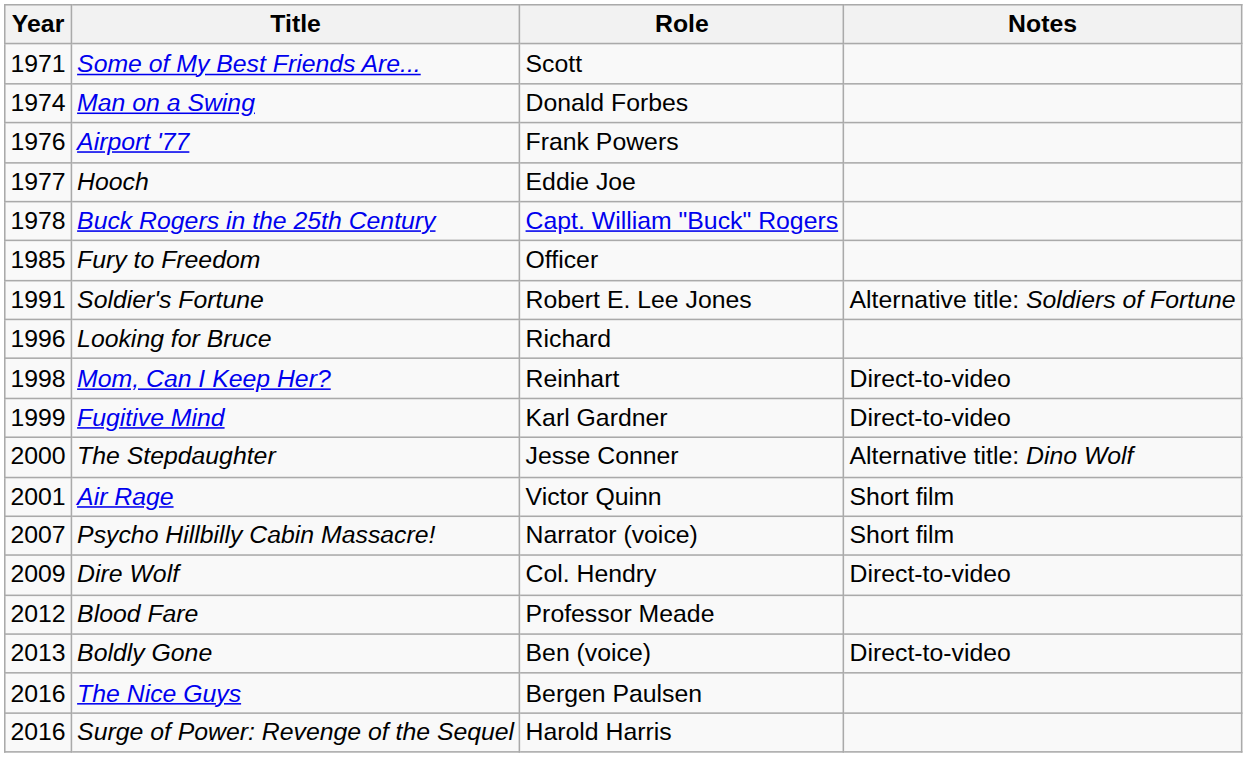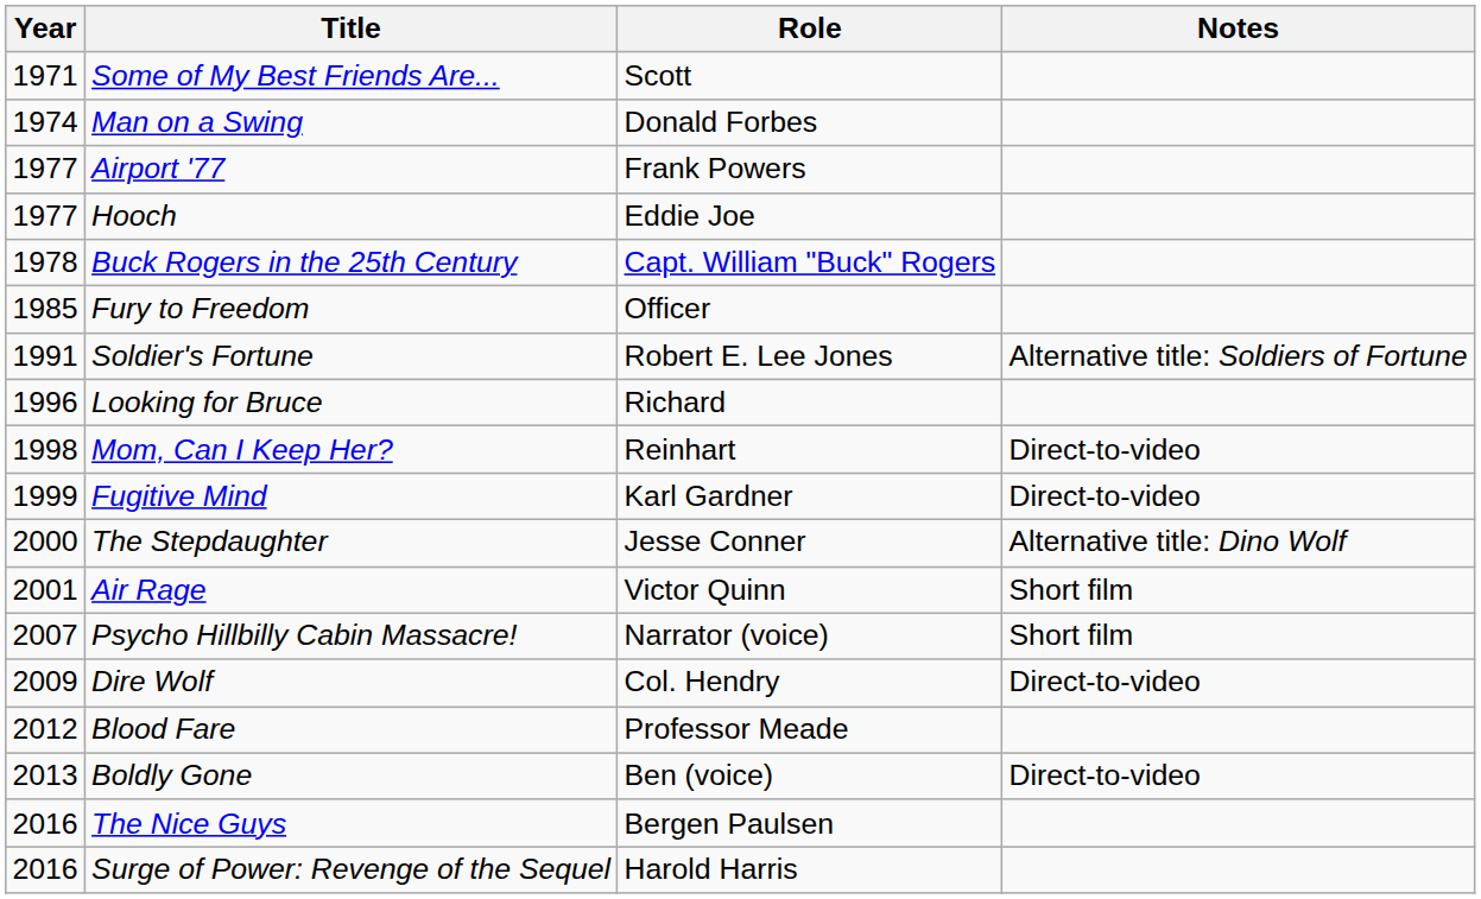Airport '77 | Year: 1976 -> 1977
